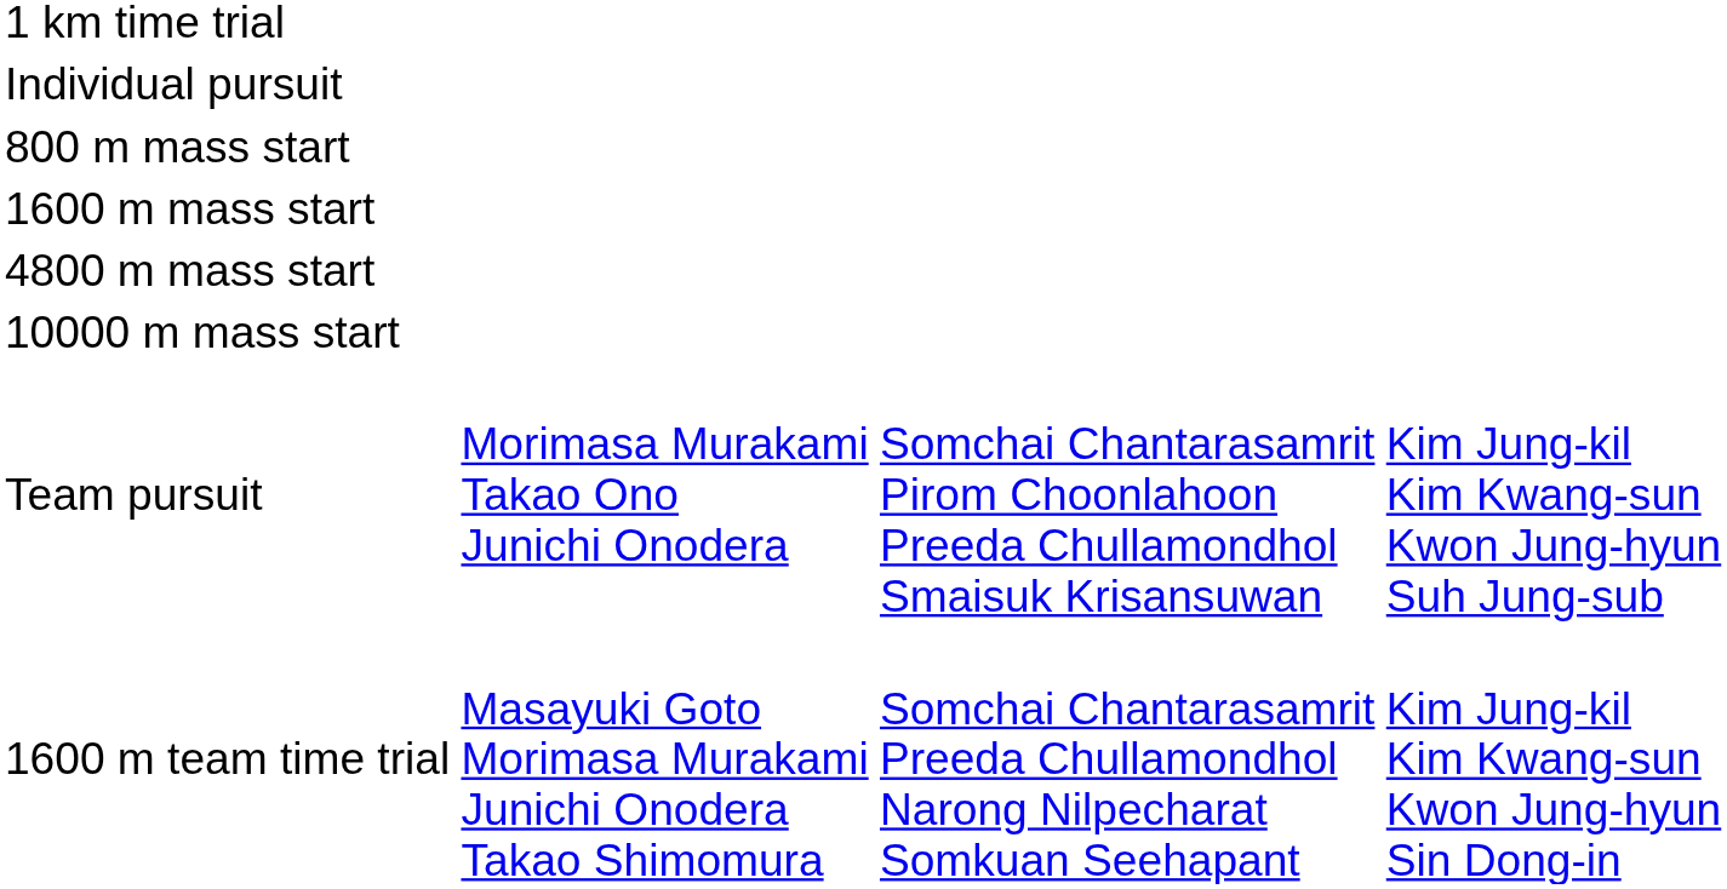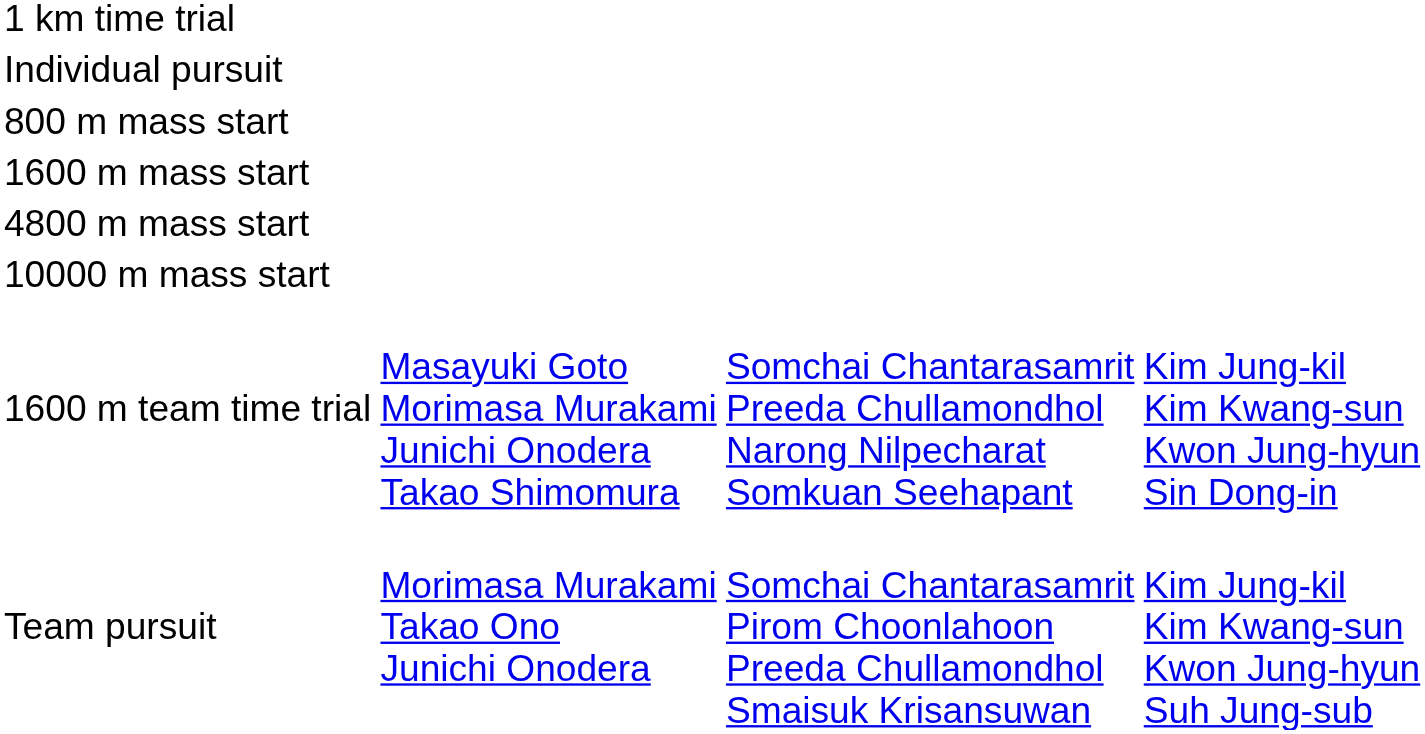rows swapped: Team pursuit <-> 1600 m team time trial
